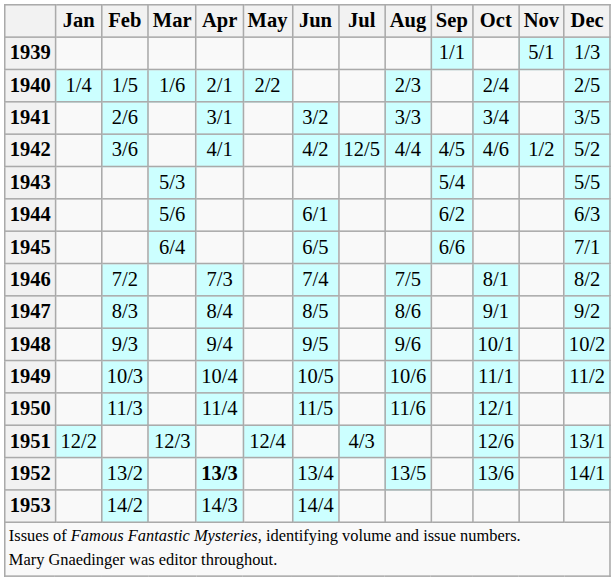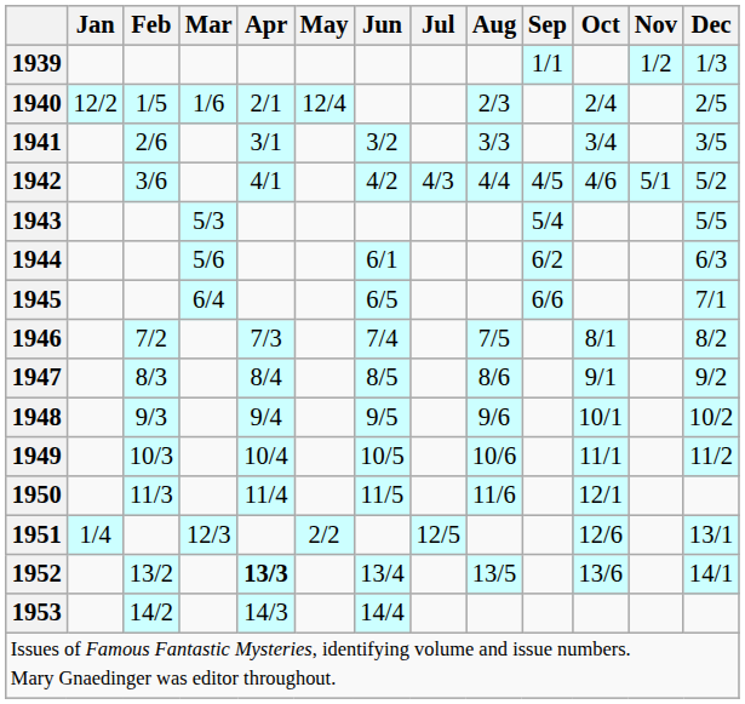1939 | Nov: 5/1 -> 1/2
1940 | Jan: 1/4 -> 12/2
1940 | May: 2/2 -> 12/4
1942 | Jul: 12/5 -> 4/3
1942 | Nov: 1/2 -> 5/1
1951 | Jan: 12/2 -> 1/4
1951 | May: 12/4 -> 2/2
1951 | Jul: 4/3 -> 12/5
